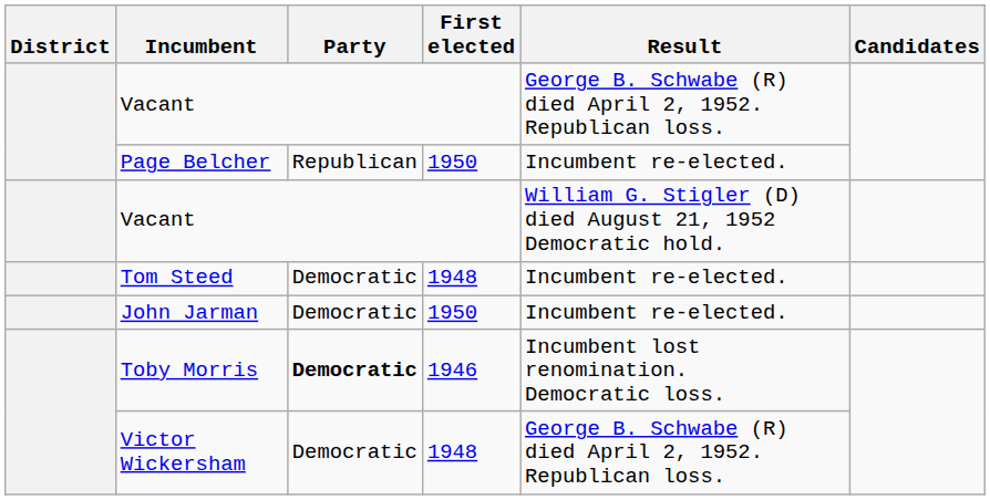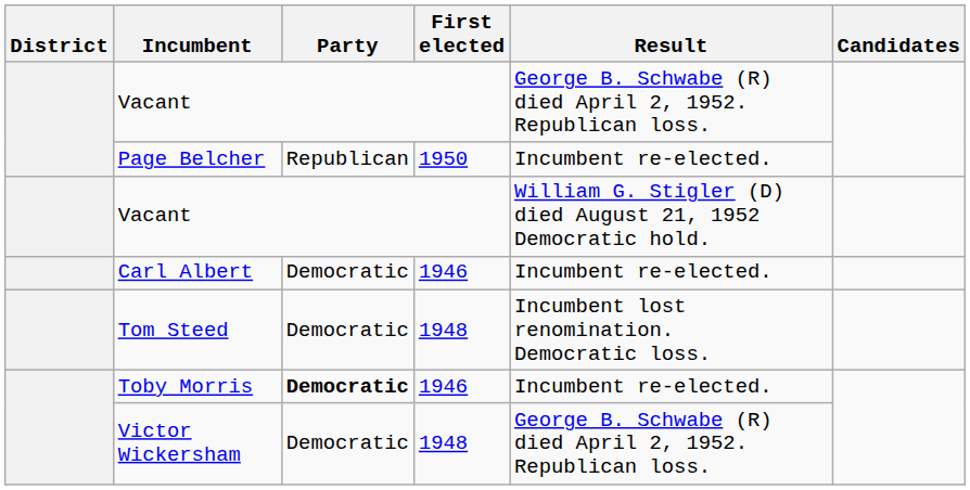+ row: Carl Albert | Democratic | 1946 | Incumbent re-elected.
Tom Steed | Result: Incumbent re-elected. -> Incumbent lost renomination. Democratic loss.
- row: John Jarman | Democratic | 1950 | Incumbent re-elected.
Toby Morris | Result: Incumbent lost renomination. Democratic loss. -> Incumbent re-elected.
